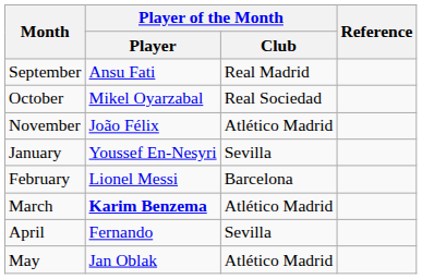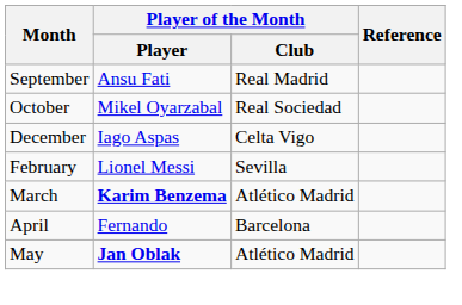- row: November | João Félix | Atlético Madrid
+ row: December | Iago Aspas | Celta Vigo
- row: January | Youssef En-Nesyri | Sevilla
February | Player of the Month / Club: Barcelona -> Sevilla
April | Player of the Month / Club: Sevilla -> Barcelona
May | Player of the Month / Player: normal -> bold
